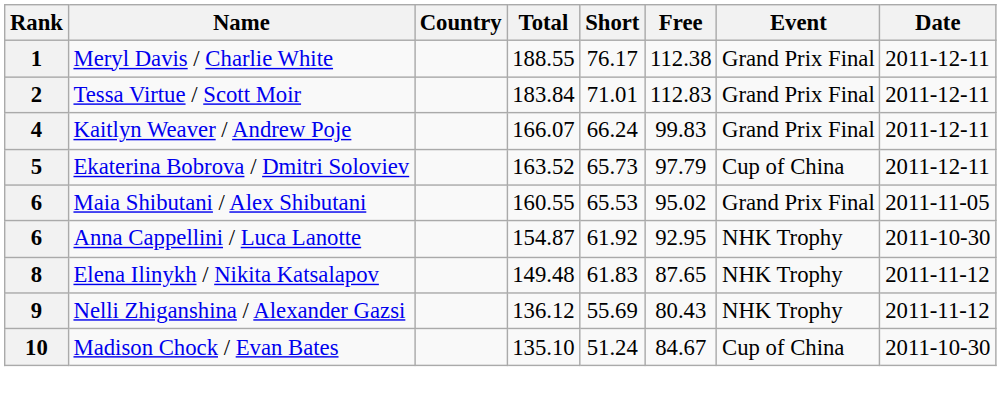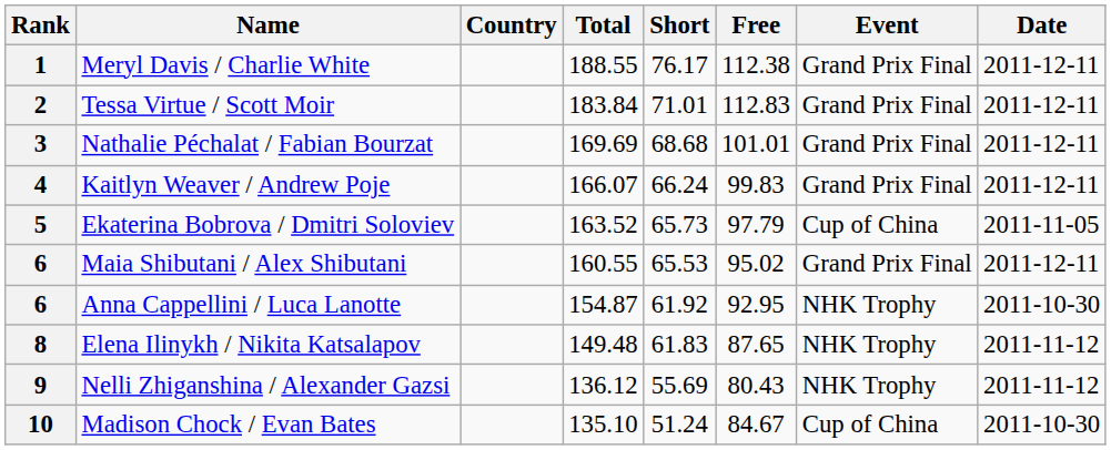+ row: 3 | Nathalie Péchalat / Fabian Bourzat | 169.69 | 68.68 | 101.01 | Grand Prix Final | 2011-12-11
5 | Date: 2011-12-11 -> 2011-11-05
6 / Maia Shibutani / Alex Shibutani | Date: 2011-11-05 -> 2011-12-11
